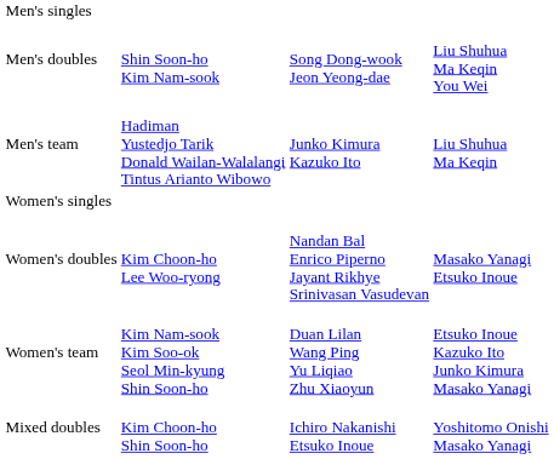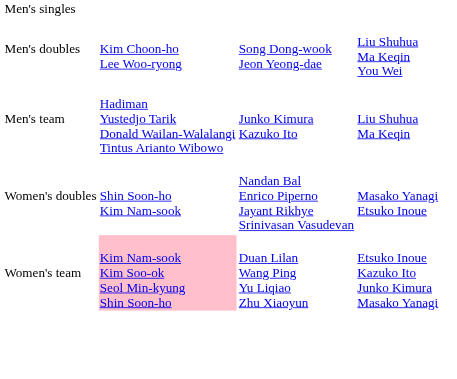Men's doubles | column 2: Shin Soon-ho Kim Nam-sook -> Kim Choon-ho Lee Woo-ryong
- row: Women's singles
Women's doubles | column 2: Kim Choon-ho Lee Woo-ryong -> Shin Soon-ho Kim Nam-sook
Women's team | column 2: no background -> pink background
- row: Mixed doubles | Kim Choon-ho Shin Soon-ho | Ichiro Nakanishi Etsuko Inoue | Yoshitomo Onishi Masako Yanagi
